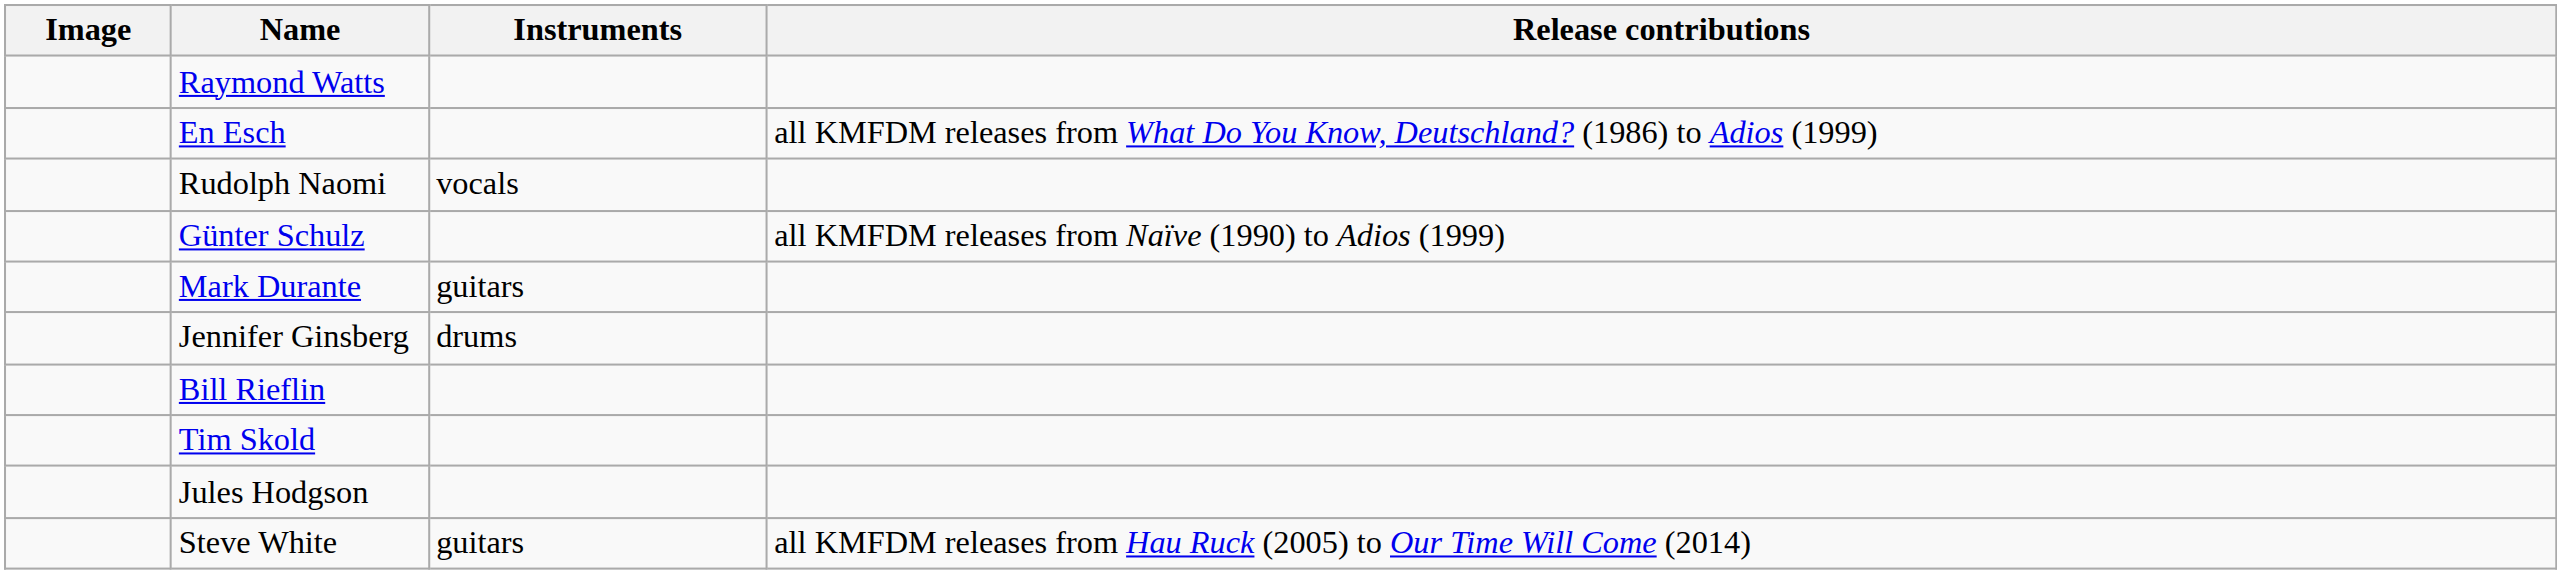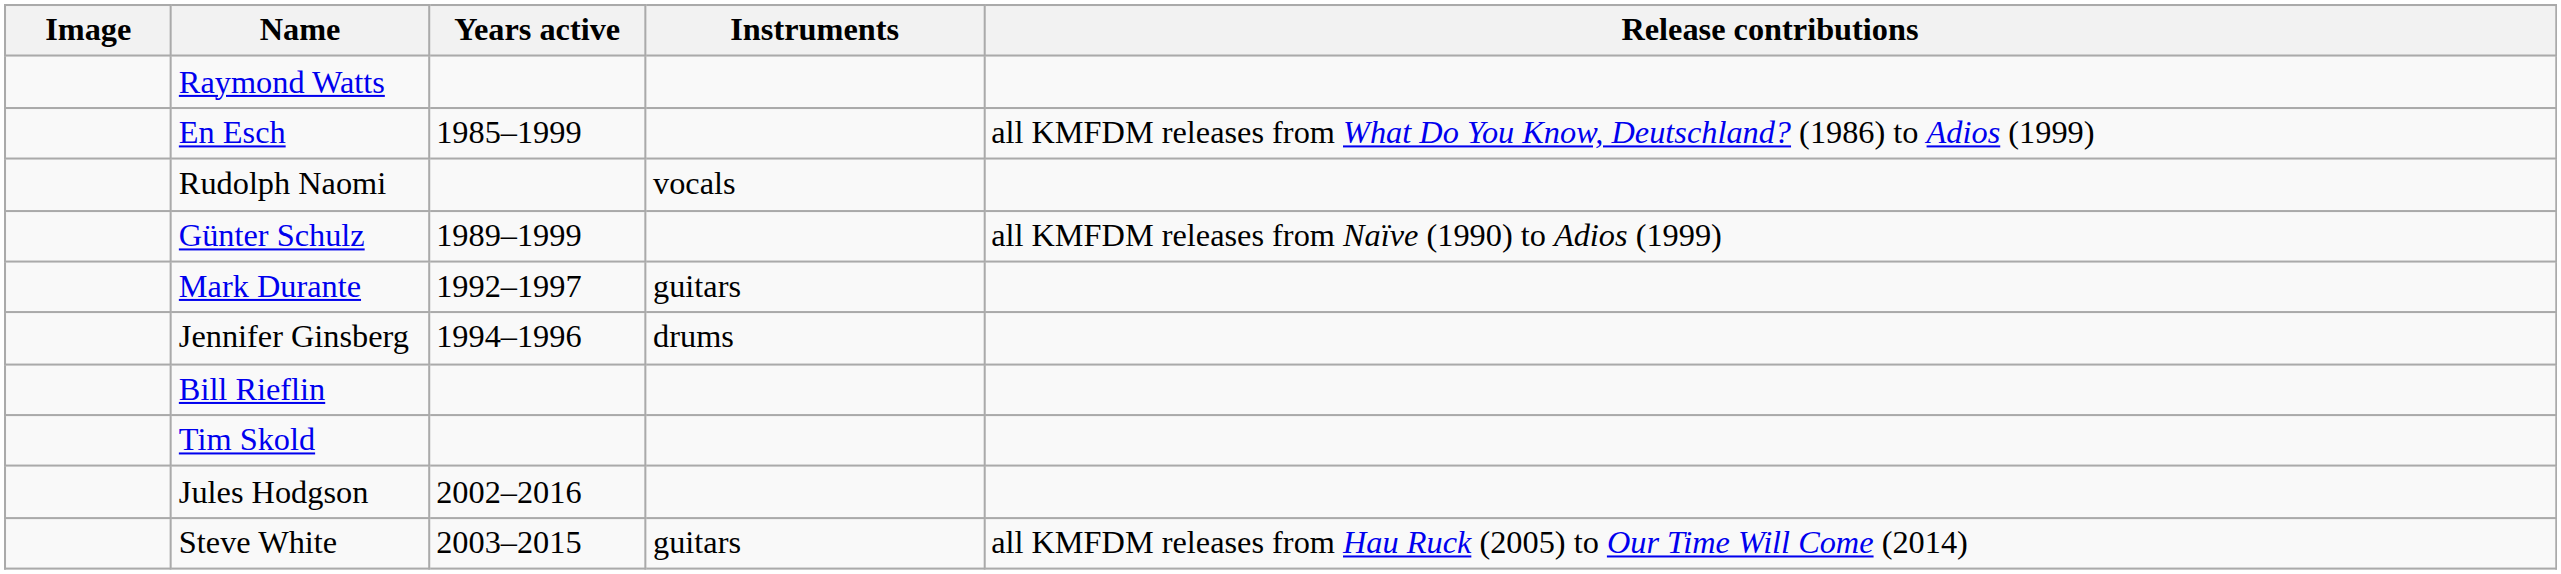+ column: Years active | 1985–1999 | 1989–1999 | 1992–1997 | 1994–1996 | 2002–2016 | 2003–2015
